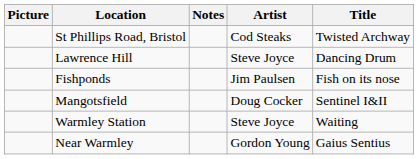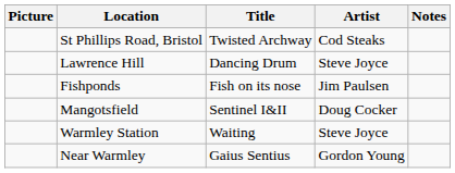columns swapped: Title <-> Notes
